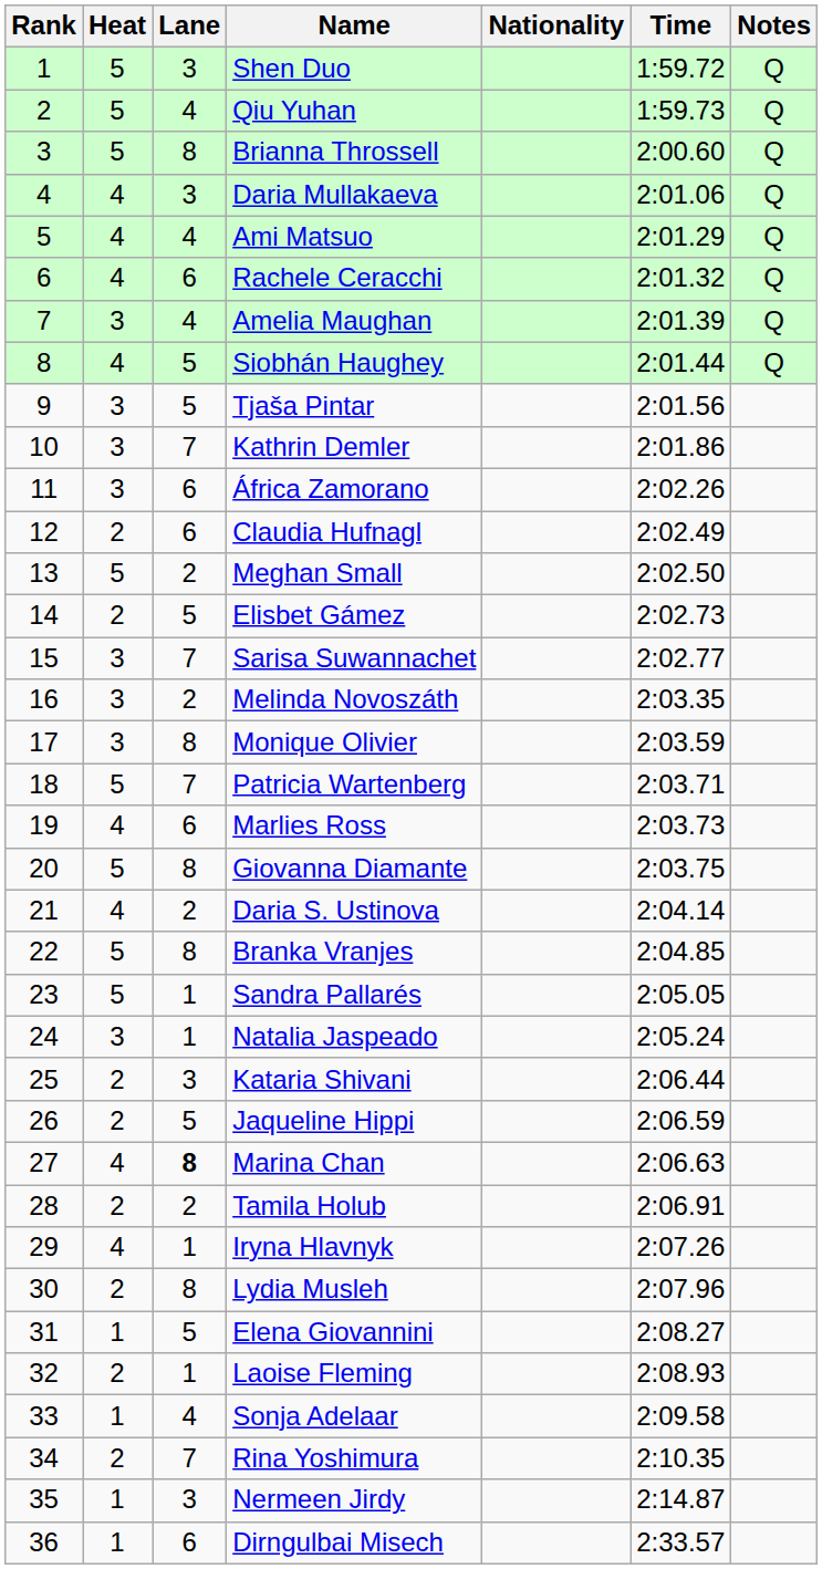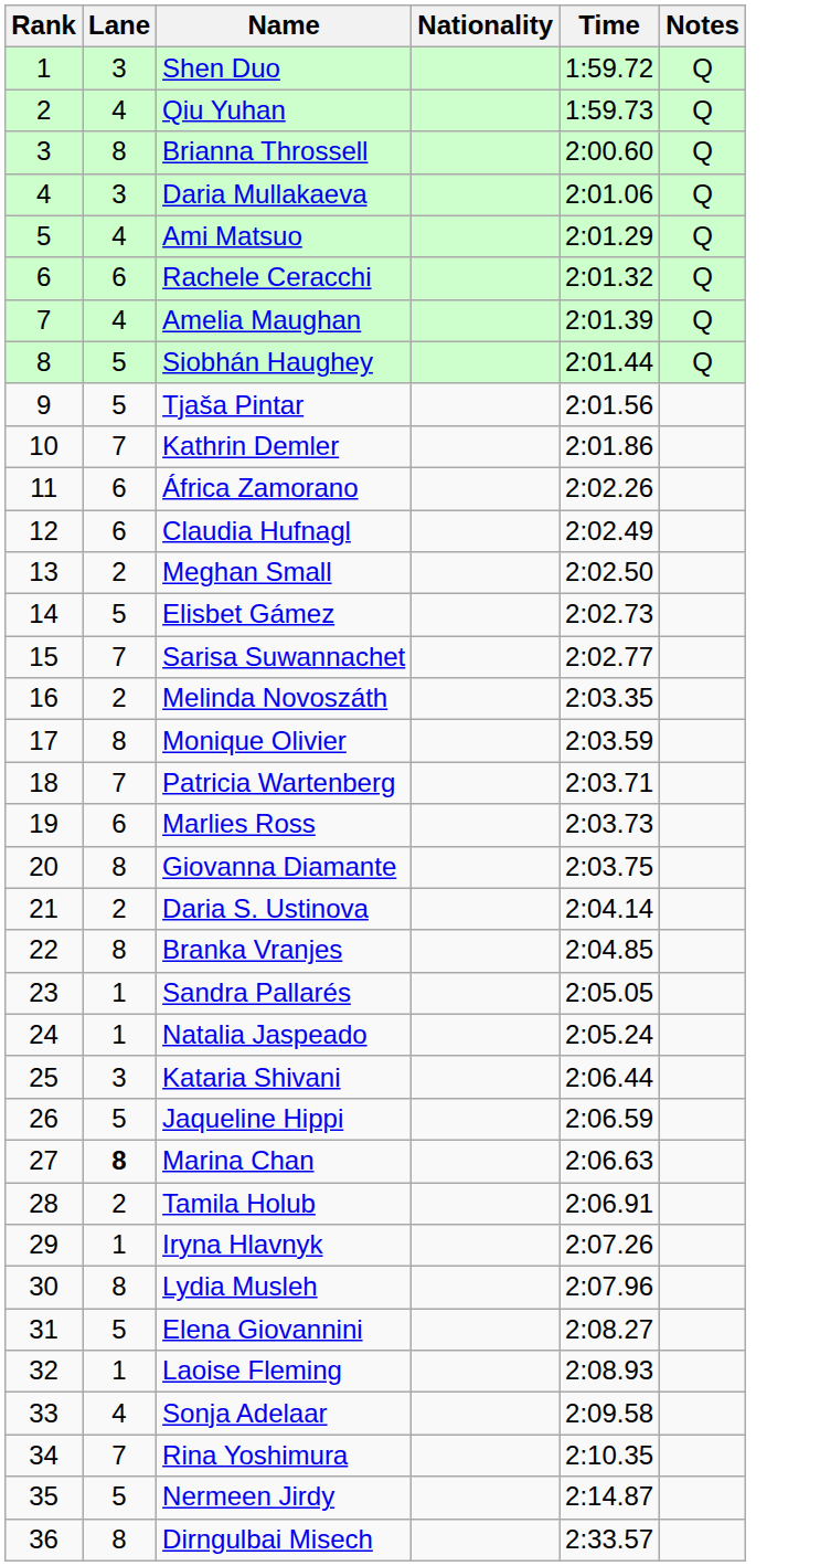- column: Heat | 5 | 5 | 5 | 4 | 4 | 4 | 3 | 4 | 3 | 3 | 3 | 2 | 5 | 2 | 3 | 3 | 3 | 5 | 4 | 5 | 4 | 5 | 5 | 3 | 2 | 2 | 4 | 2 | 4 | 2 | 1 | 2 | 1 | 2 | 1 | 1
Nermeen Jirdy | Lane: 3 -> 5
Dirngulbai Misech | Lane: 6 -> 8
